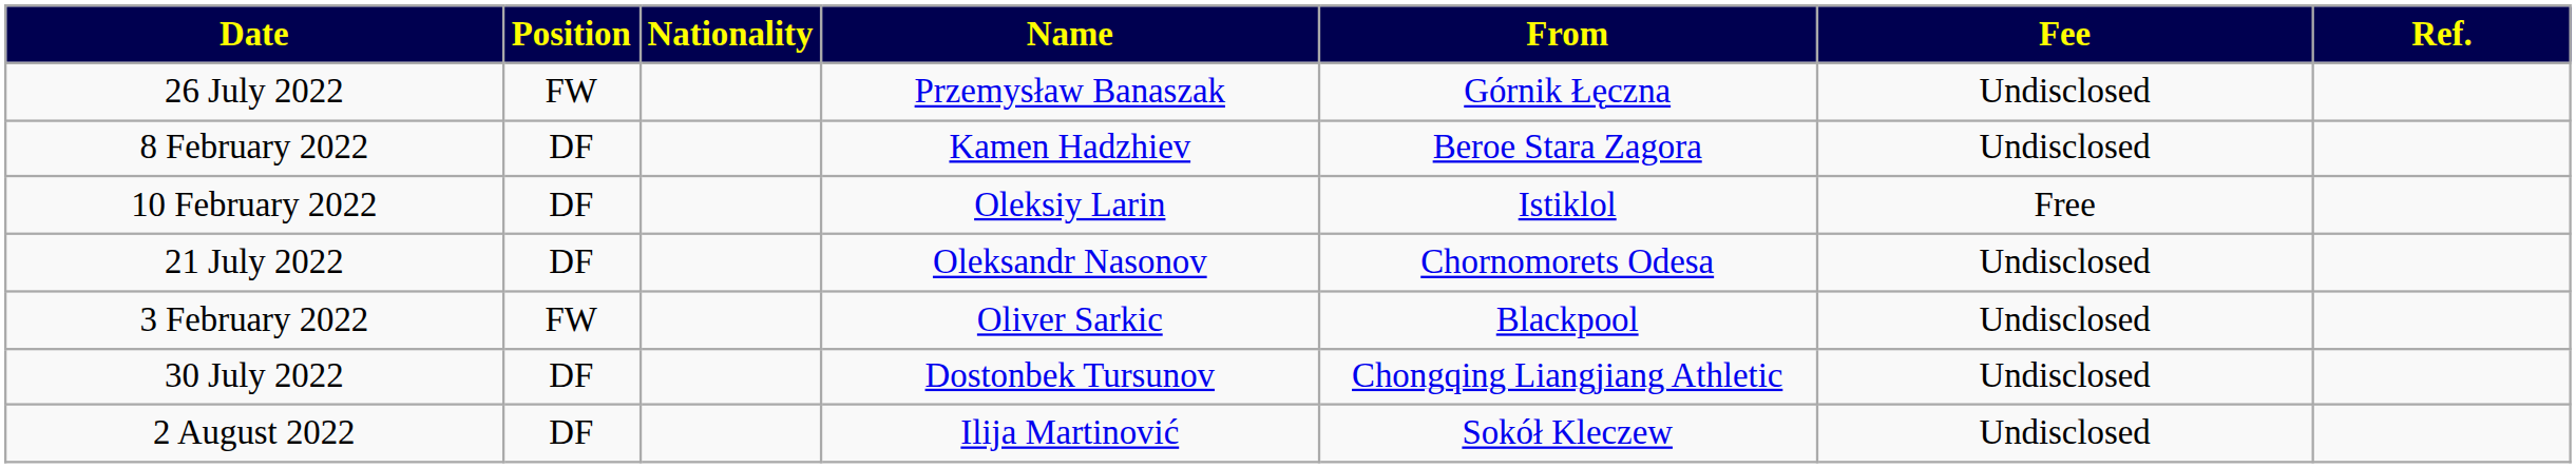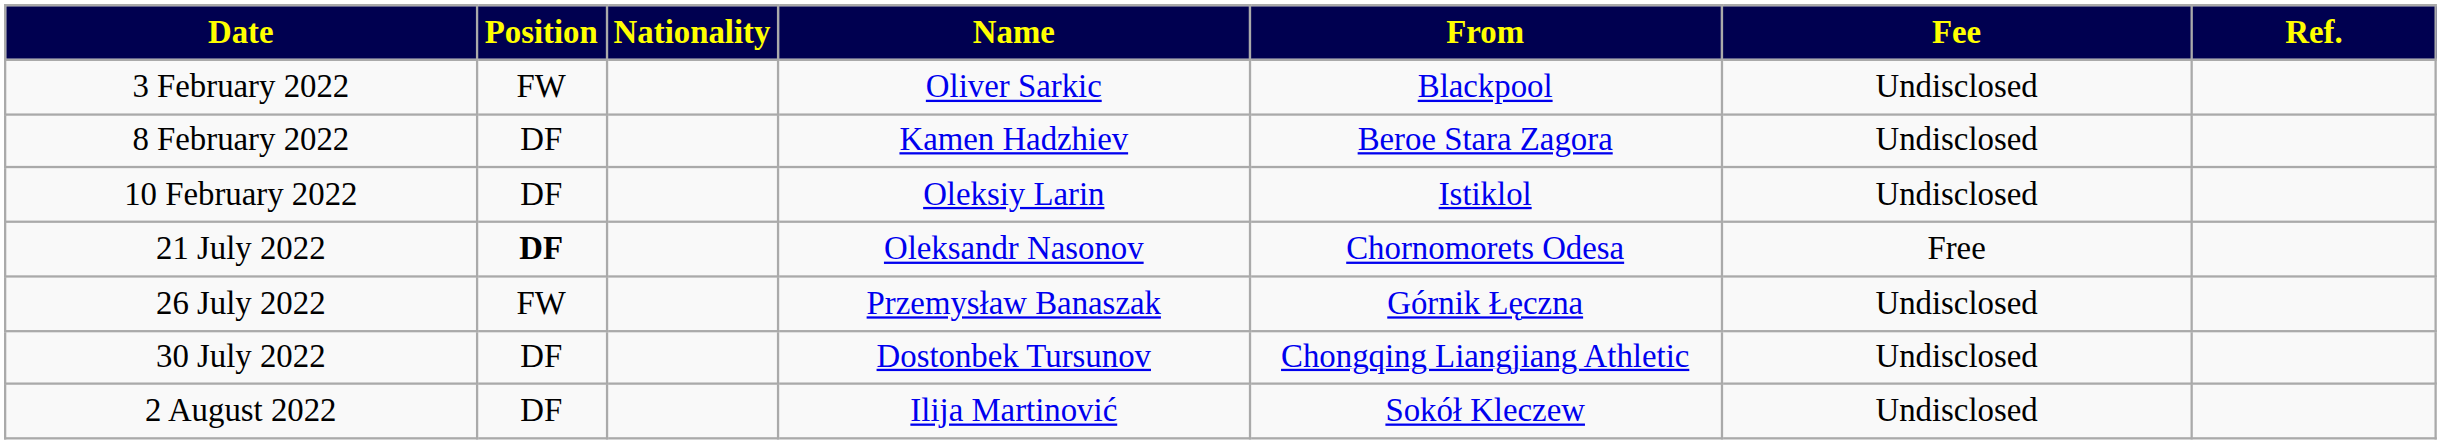rows swapped: 3 February 2022 <-> 26 July 2022
10 February 2022 | Fee: Free -> Undisclosed
21 July 2022 | Position: normal -> bold
21 July 2022 | Fee: Undisclosed -> Free
